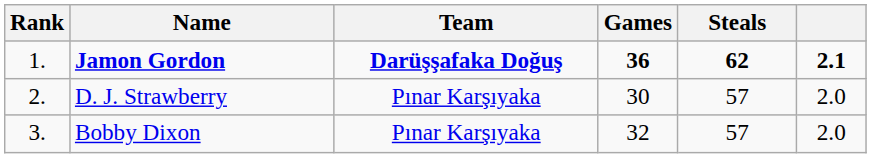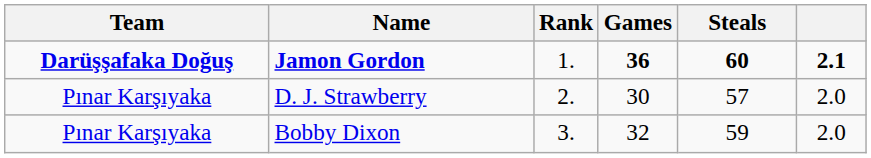columns swapped: Rank <-> Team
Jamon Gordon | Steals: 62 -> 60
Bobby Dixon | Steals: 57 -> 59
